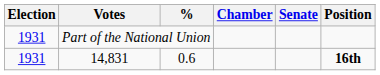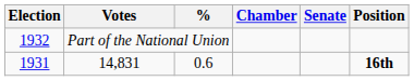Part of the National Union | Election: 1931 -> 1932
